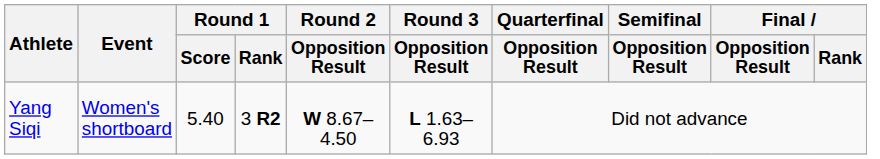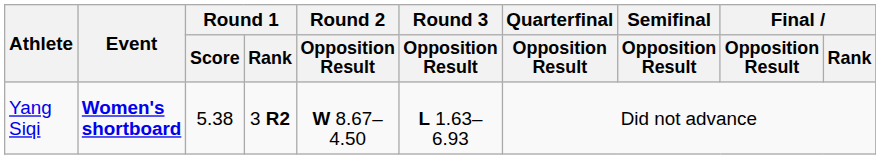Yang Siqi | Event: normal -> bold
Yang Siqi | Round 1 / Score: 5.40 -> 5.38
